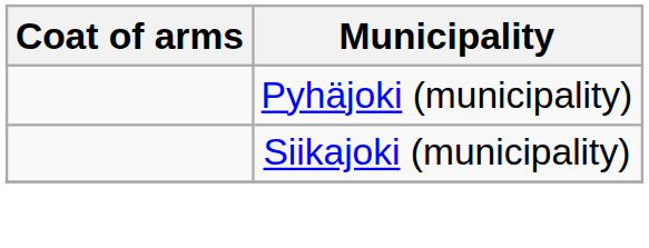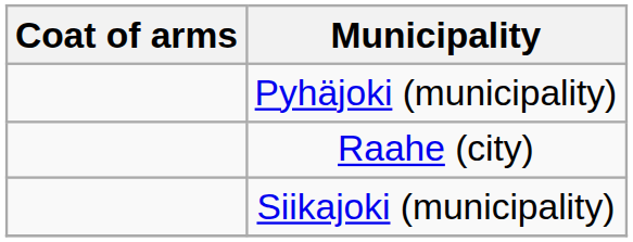+ row: Raahe (city)
